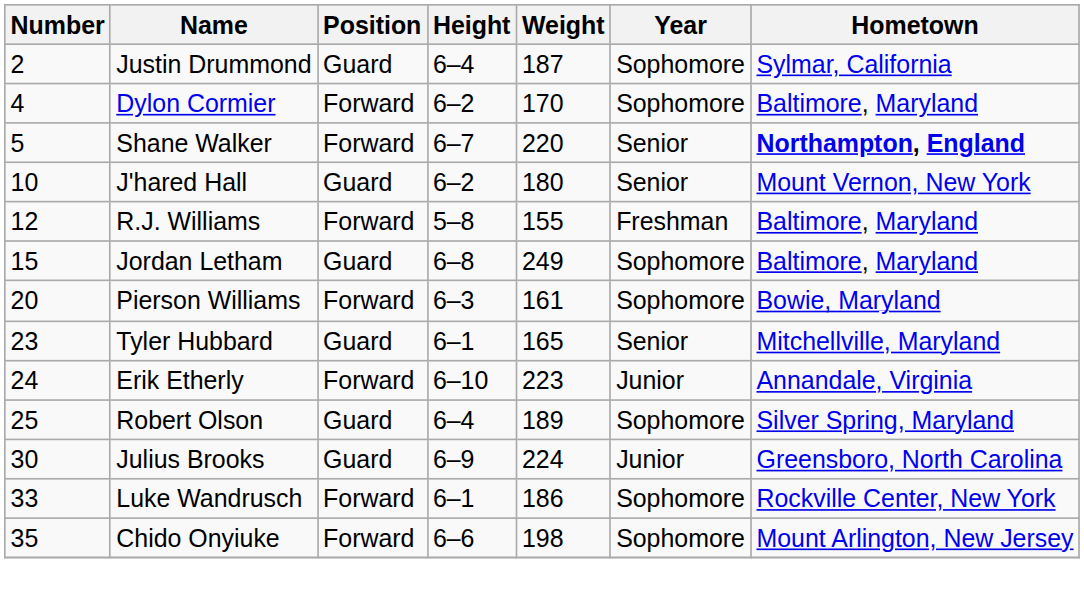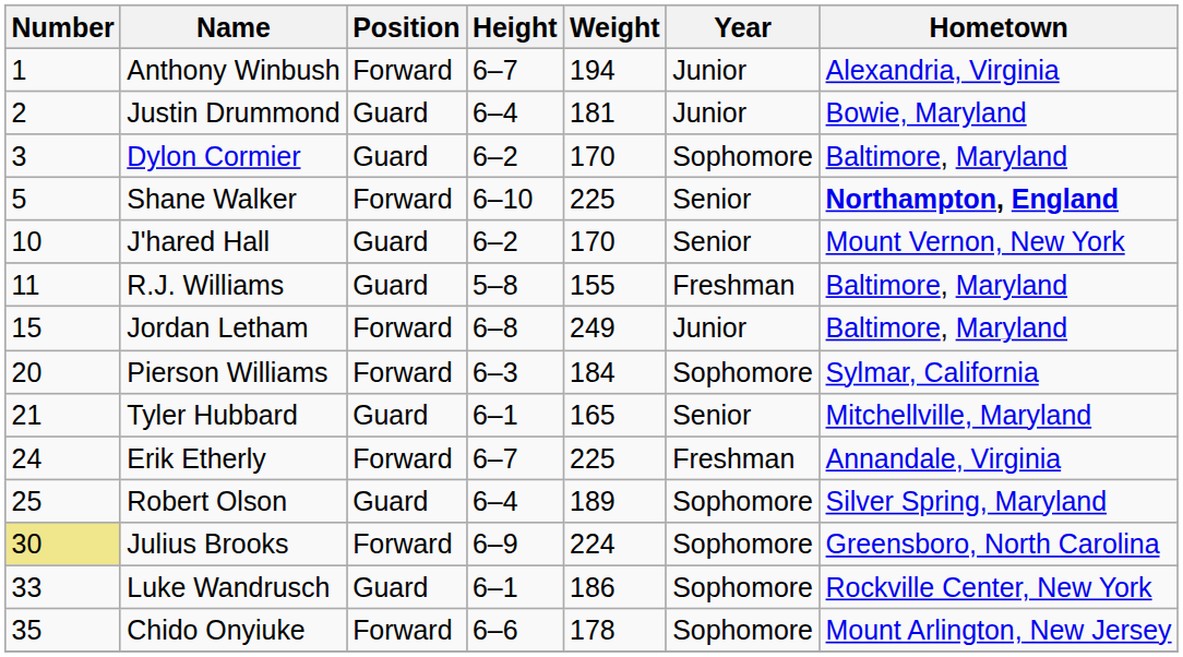+ row: 1 | Anthony Winbush | Forward | 6–7 | 194 | Junior | Alexandria, Virginia
Justin Drummond | Weight: 187 -> 181
Justin Drummond | Year: Sophomore -> Junior
Justin Drummond | Hometown: Sylmar, California -> Bowie, Maryland
Dylon Cormier | Number: 4 -> 3
Dylon Cormier | Position: Forward -> Guard
Shane Walker | Height: 6–7 -> 6–10
Shane Walker | Weight: 220 -> 225
J'hared Hall | Weight: 180 -> 170
R.J. Williams | Number: 12 -> 11
R.J. Williams | Position: Forward -> Guard
Jordan Letham | Position: Guard -> Forward
Jordan Letham | Year: Sophomore -> Junior
Pierson Williams | Weight: 161 -> 184
Pierson Williams | Hometown: Bowie, Maryland -> Sylmar, California
Tyler Hubbard | Number: 23 -> 21
Erik Etherly | Height: 6–10 -> 6–7
Erik Etherly | Weight: 223 -> 225
Erik Etherly | Year: Junior -> Freshman
Julius Brooks | Number: no background -> khaki background
Julius Brooks | Position: Guard -> Forward
Julius Brooks | Year: Junior -> Sophomore
Luke Wandrusch | Position: Forward -> Guard
Chido Onyiuke | Weight: 198 -> 178
